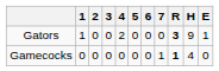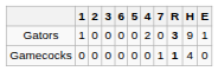columns swapped: 4 <-> 6
